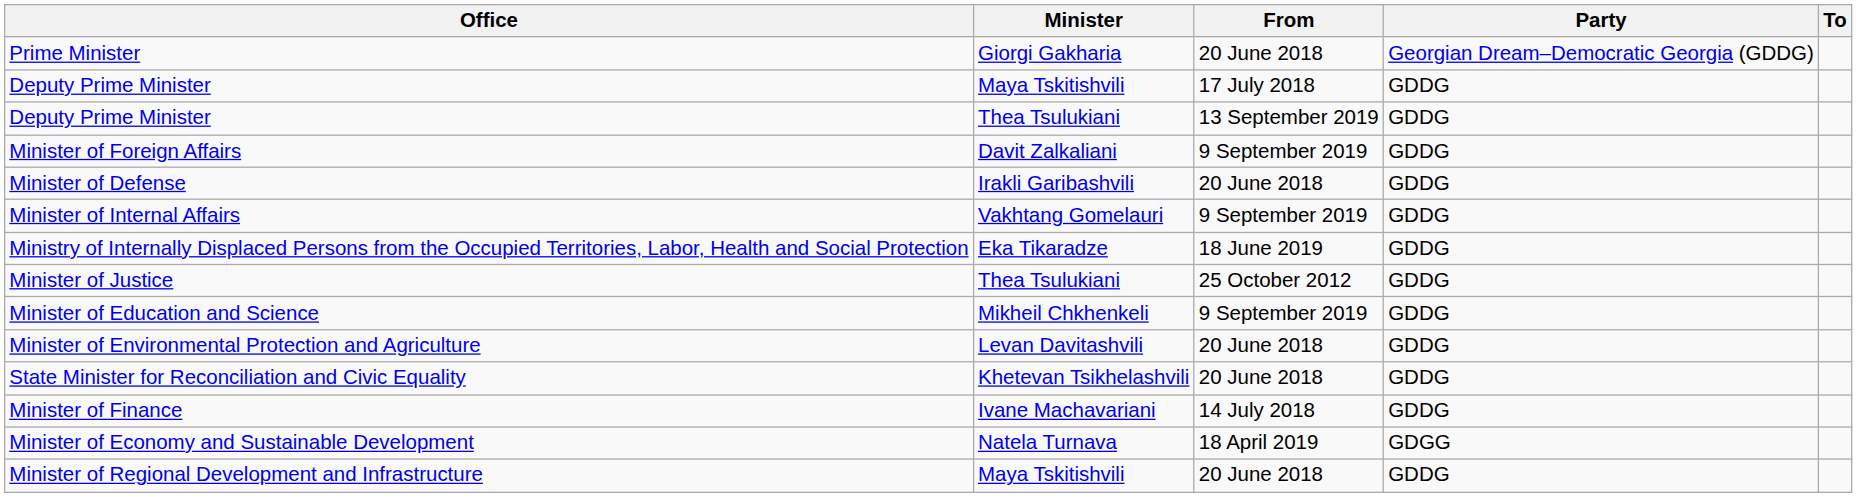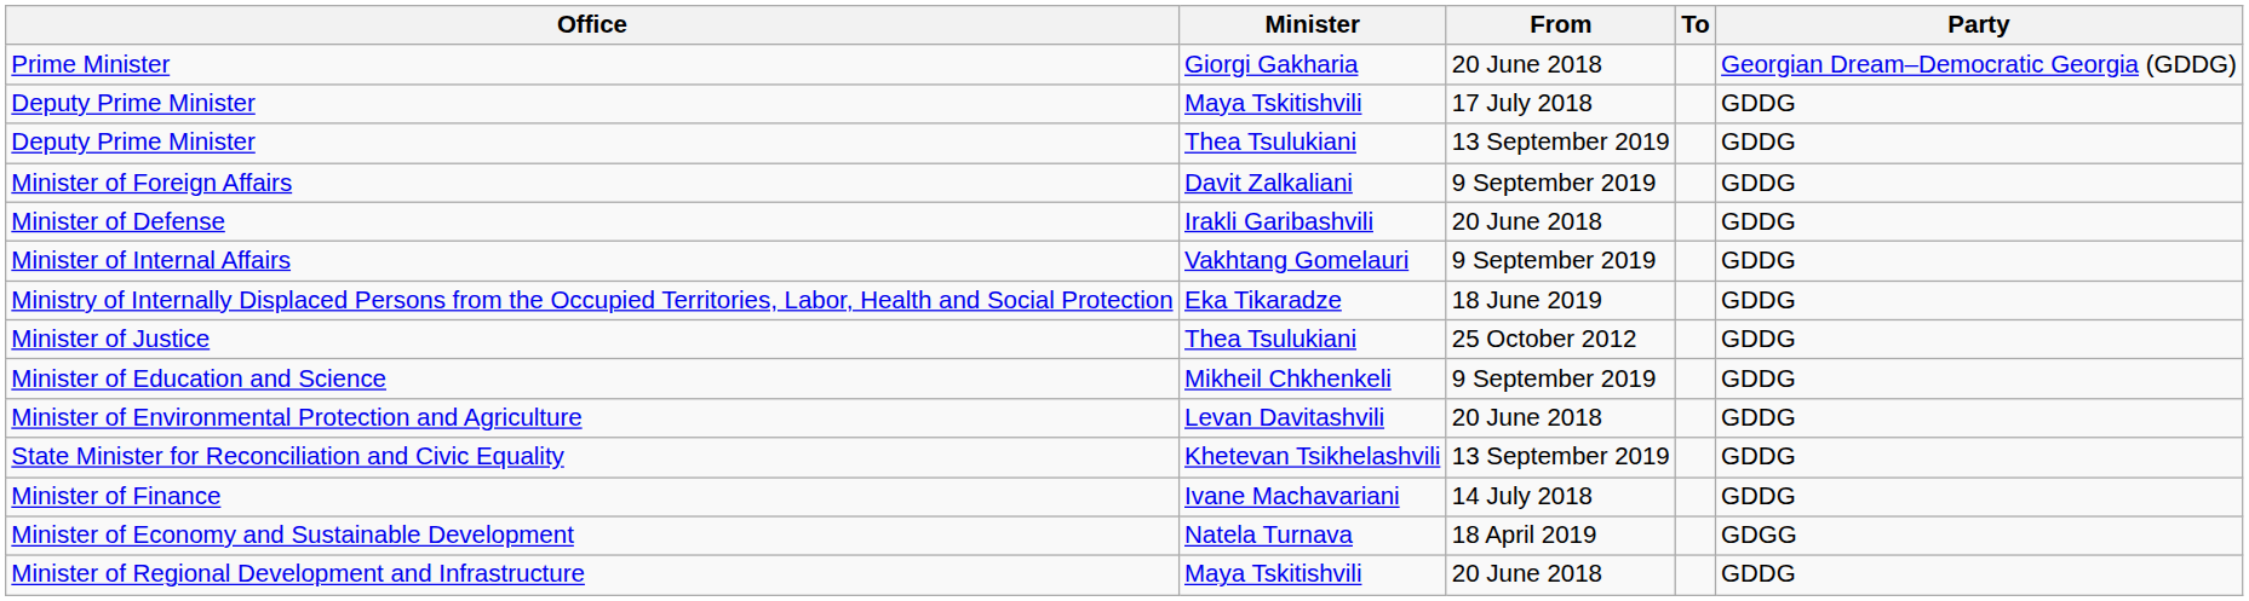columns swapped: To <-> Party
State Minister for Reconciliation and Civic Equality | From: 20 June 2018 -> 13 September 2019
